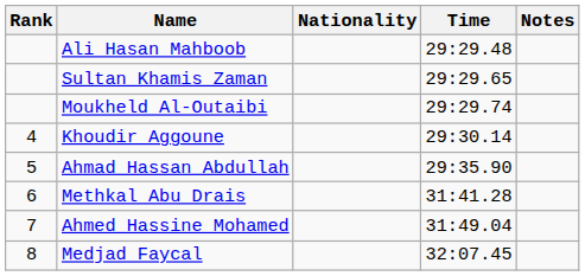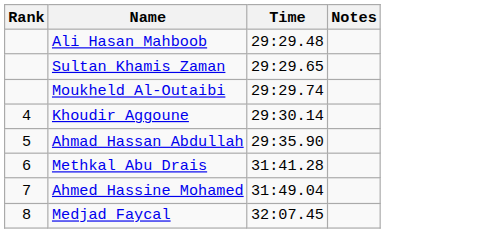- column: Nationality
